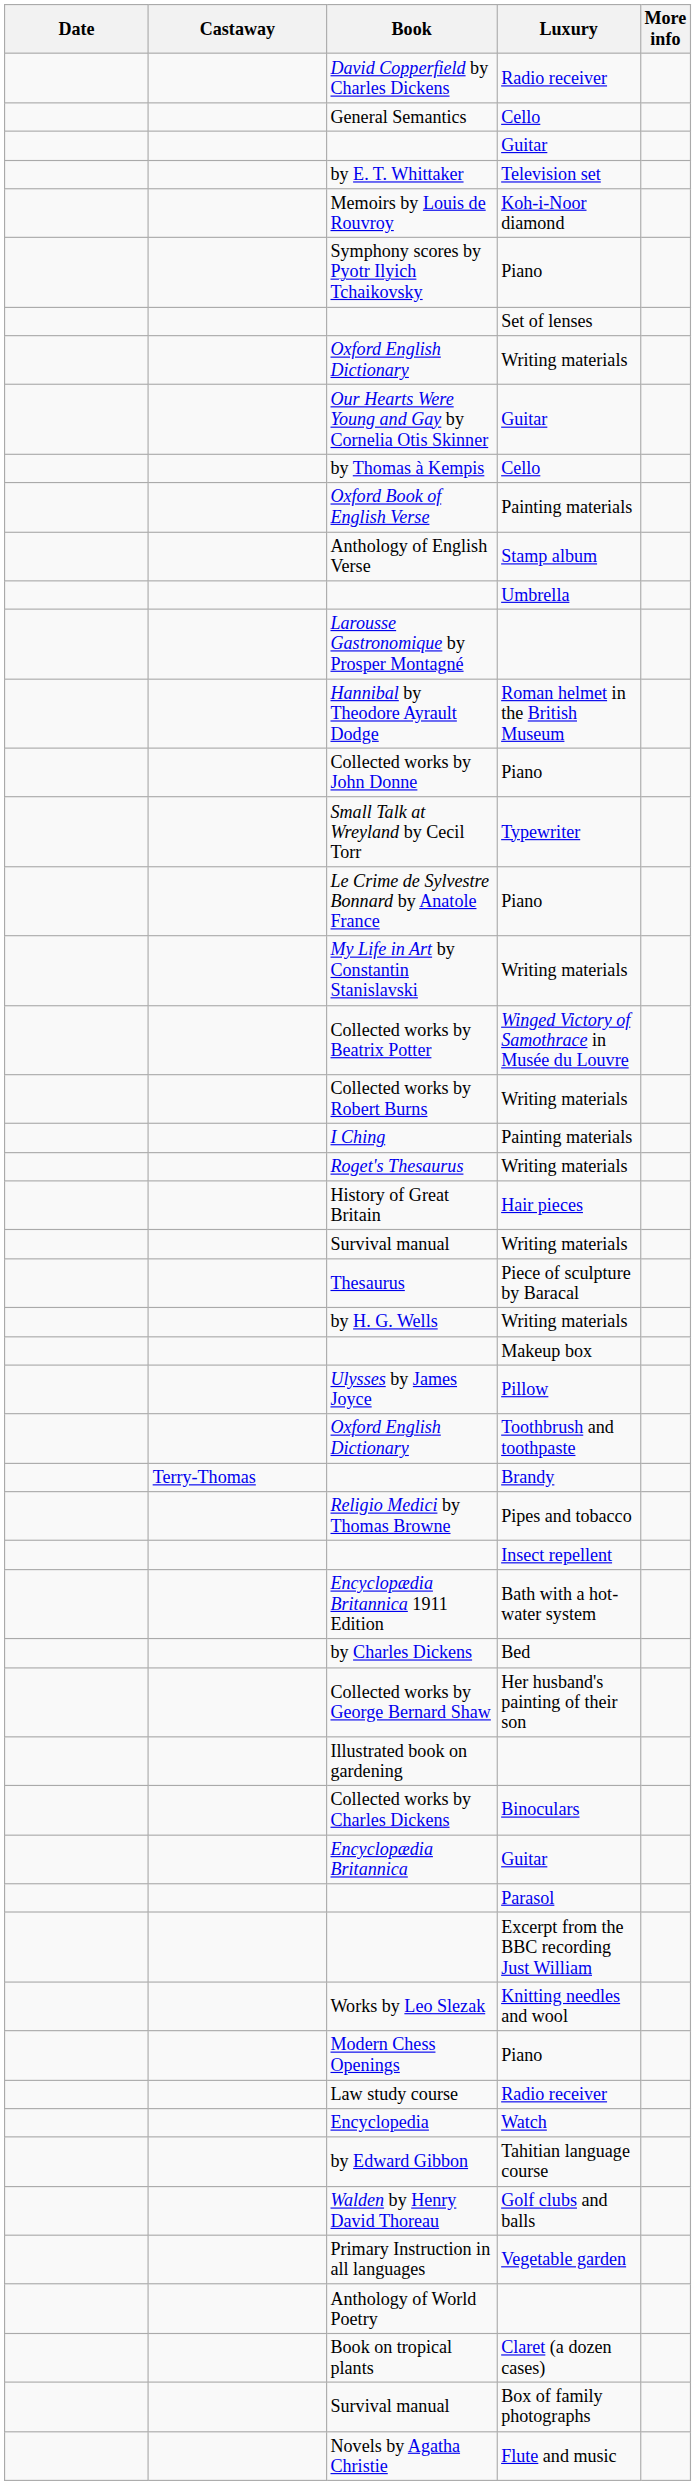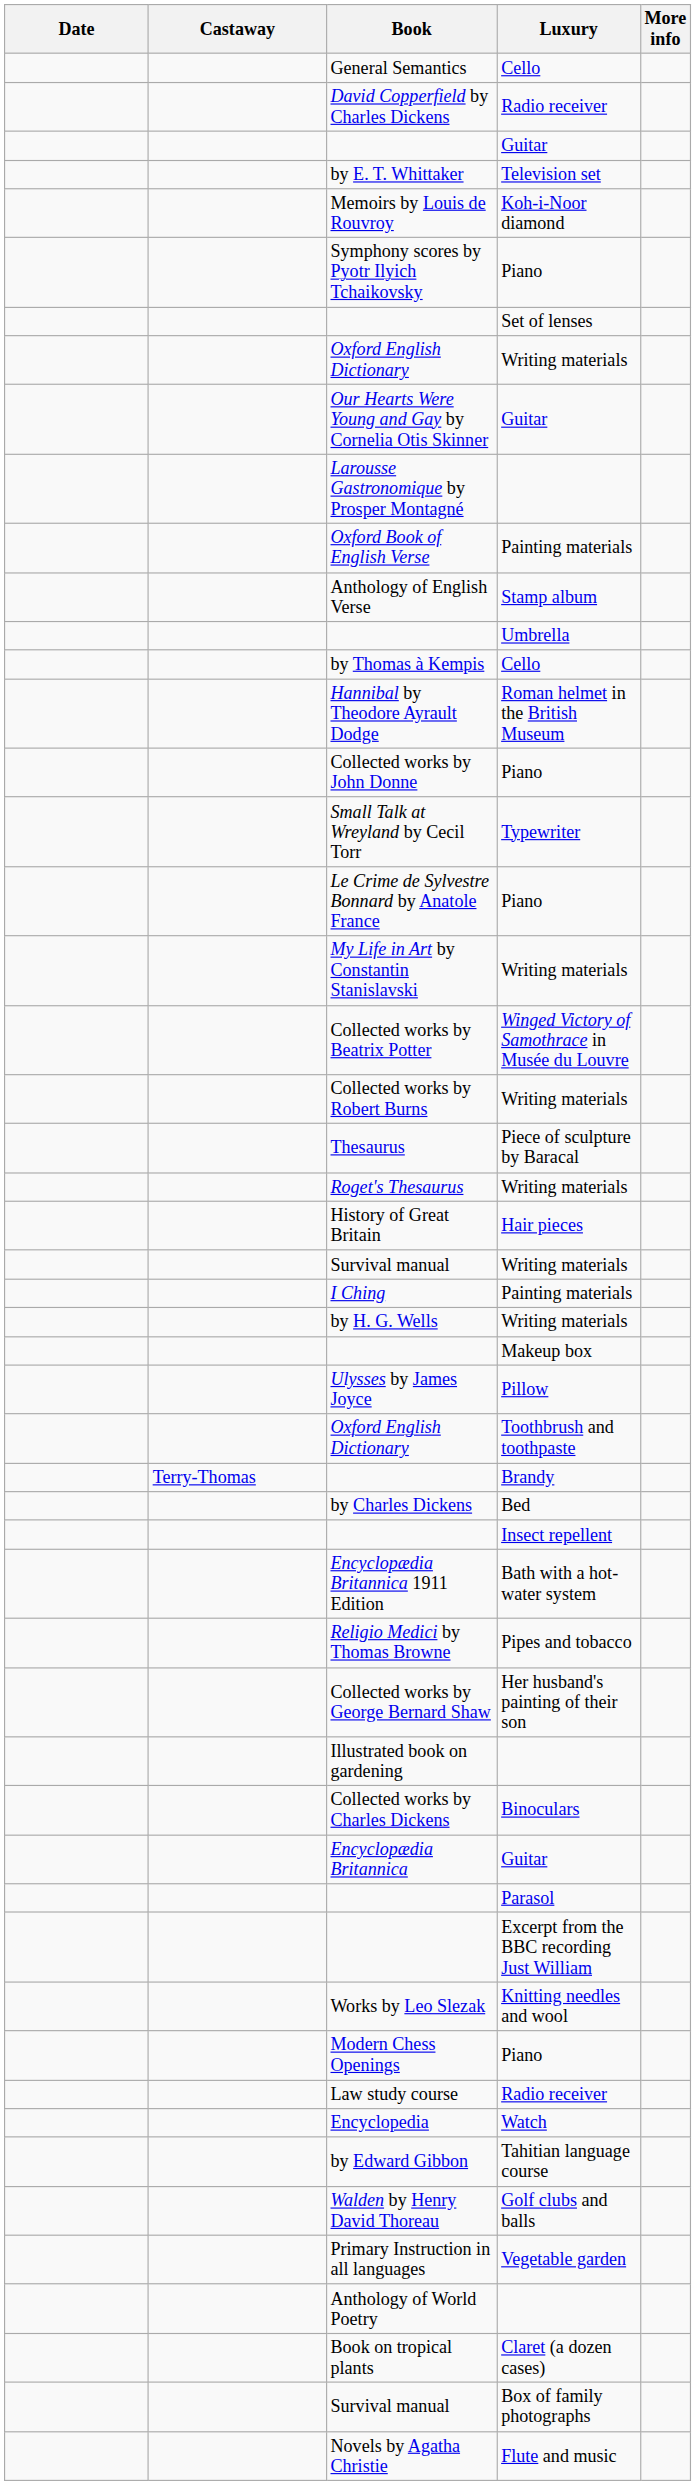rows swapped: General Semantics <-> David Copperfield by Charles Dickens
rows swapped: Larousse Gastronomique by Prosper Montagné <-> by Thomas à Kempis
rows swapped: I Ching <-> Thesaurus
rows swapped: Religio Medici by Thomas Browne <-> by Charles Dickens
